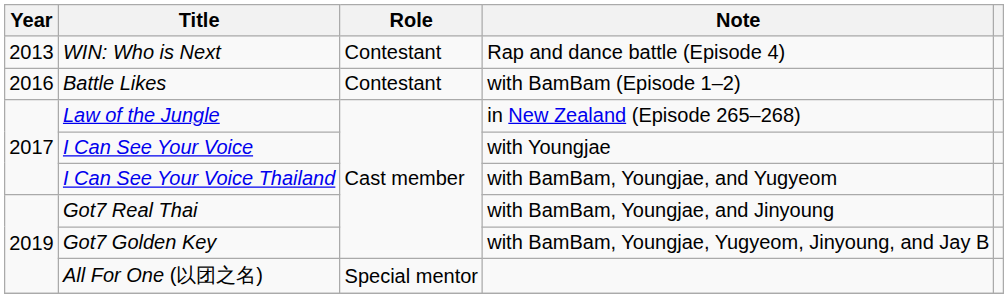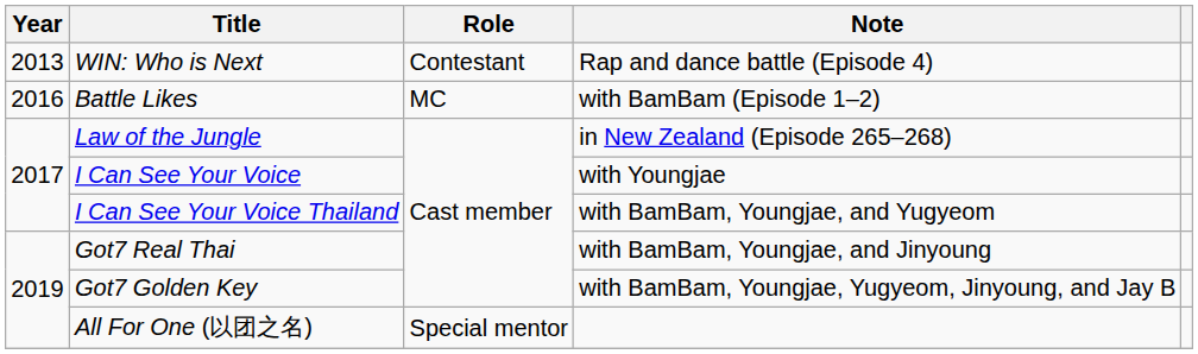Battle Likes | Role: Contestant -> MC
